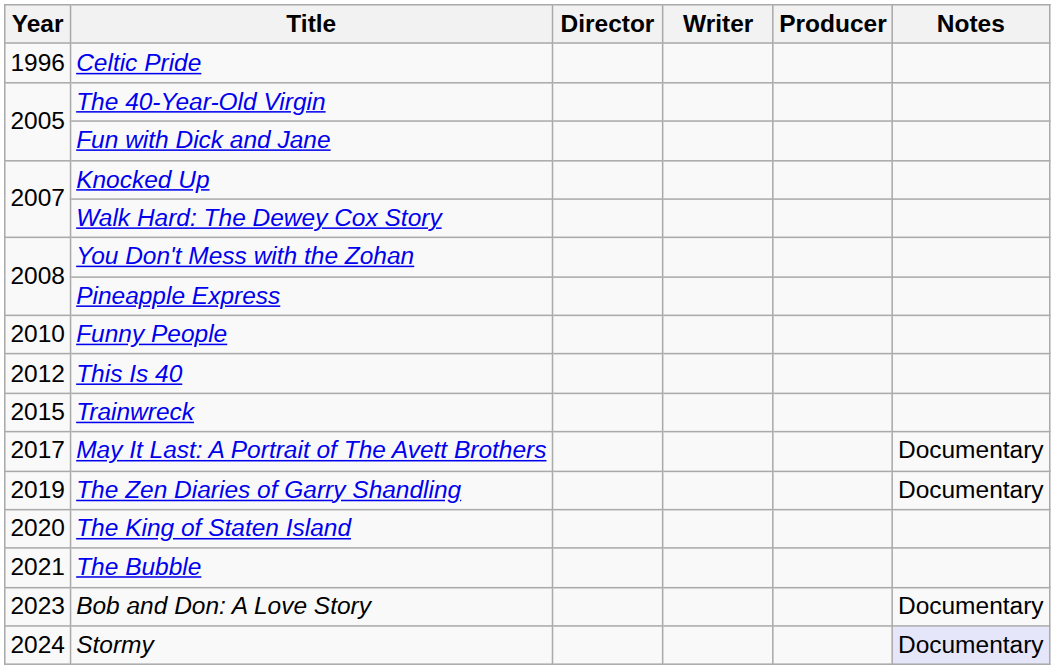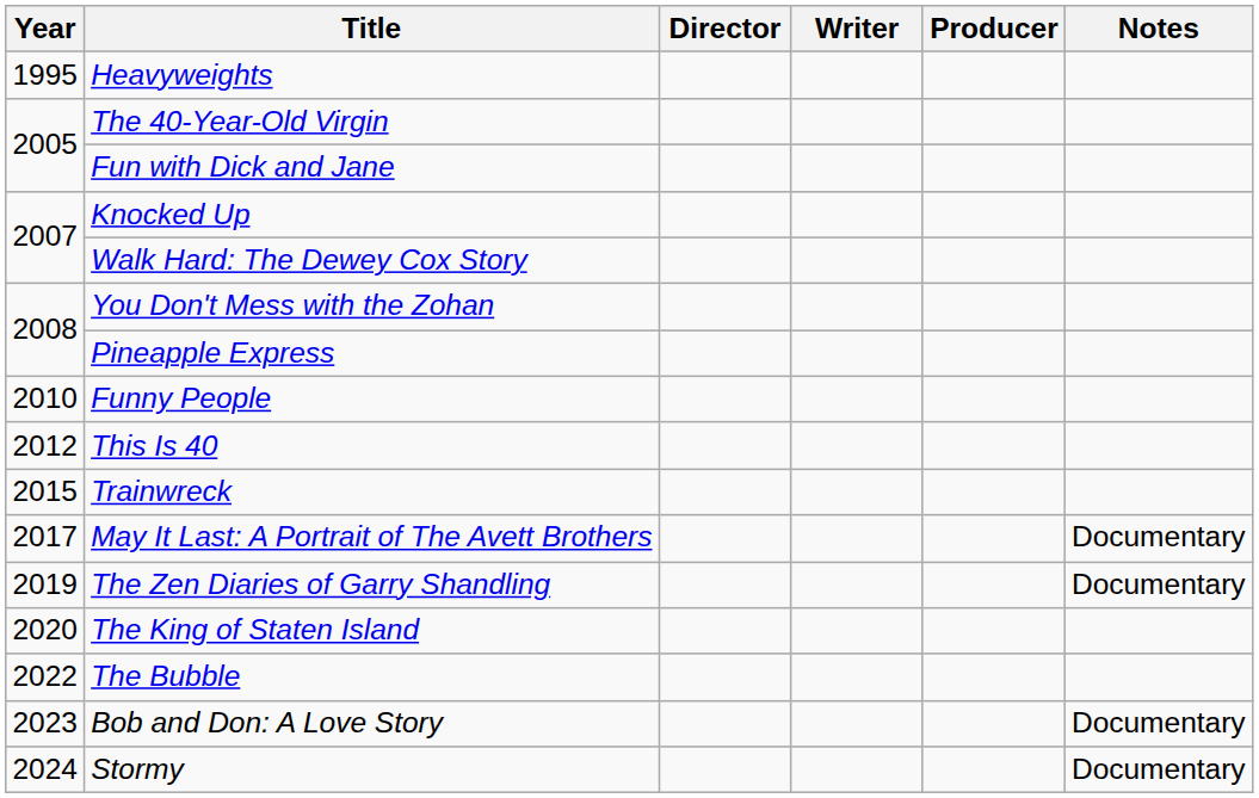+ row: 1995 | Heavyweights
- row: 1996 | Celtic Pride
The Bubble | Year: 2021 -> 2022
Stormy | Notes: lavender background -> no background
